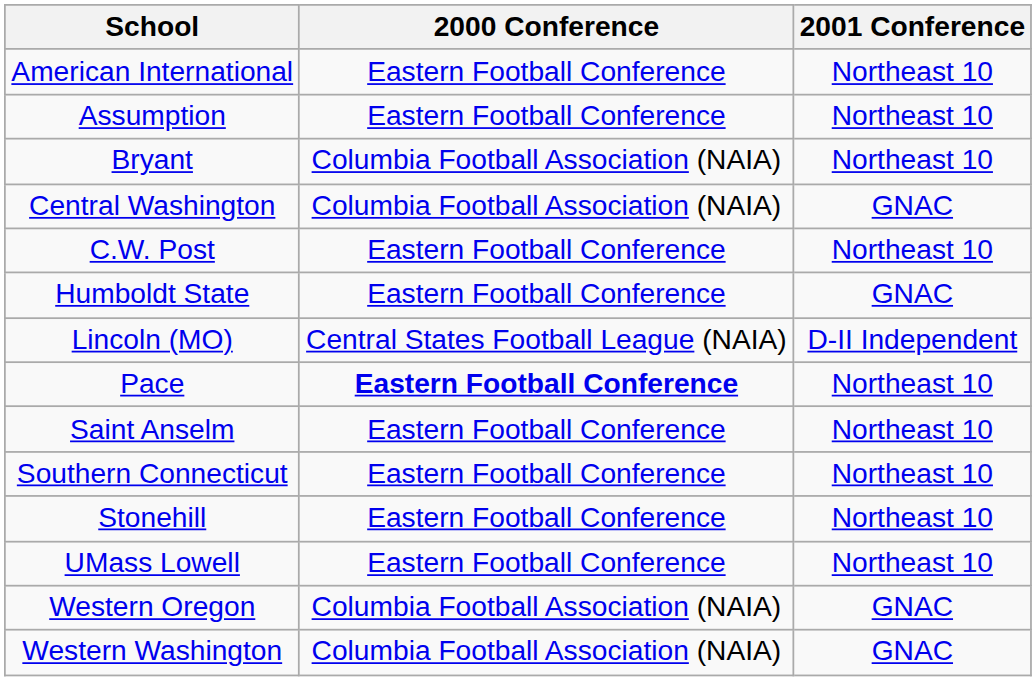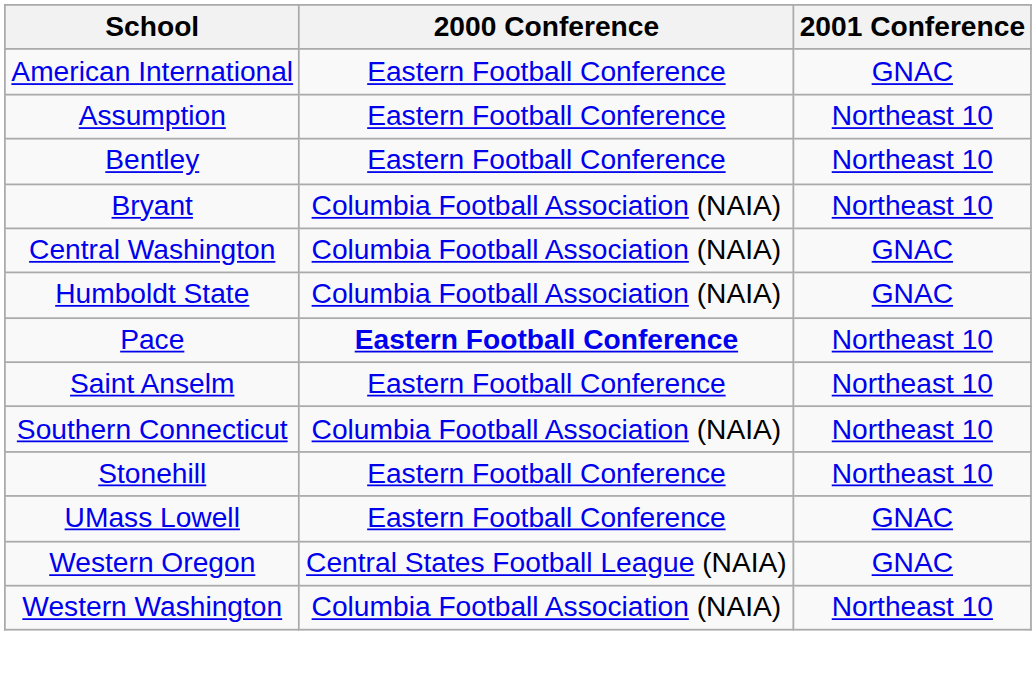American International | 2001 Conference: Northeast 10 -> GNAC
+ row: Bentley | Eastern Football Conference | Northeast 10
- row: C.W. Post | Eastern Football Conference | Northeast 10
Humboldt State | 2000 Conference: Eastern Football Conference -> Columbia Football Association (NAIA)
- row: Lincoln (MO) | Central States Football League (NAIA) | D-II Independent
Southern Connecticut | 2000 Conference: Eastern Football Conference -> Columbia Football Association (NAIA)
UMass Lowell | 2001 Conference: Northeast 10 -> GNAC
Western Oregon | 2000 Conference: Columbia Football Association (NAIA) -> Central States Football League (NAIA)
Western Washington | 2001 Conference: GNAC -> Northeast 10
